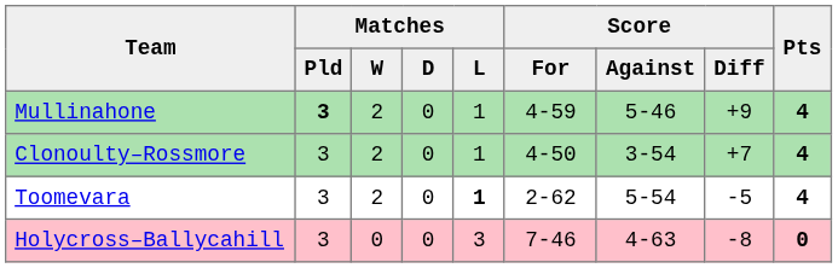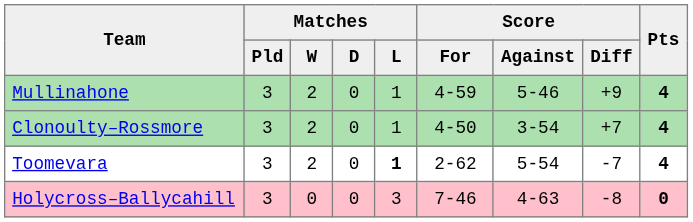Mullinahone | Matches / Pld: bold -> normal
Toomevara | Score / Diff: -5 -> -7
